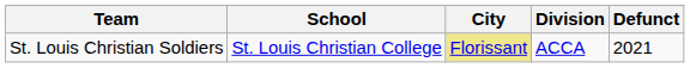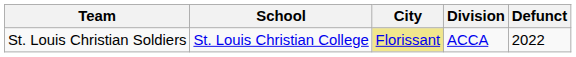St. Louis Christian Soldiers | Defunct: 2021 -> 2022
